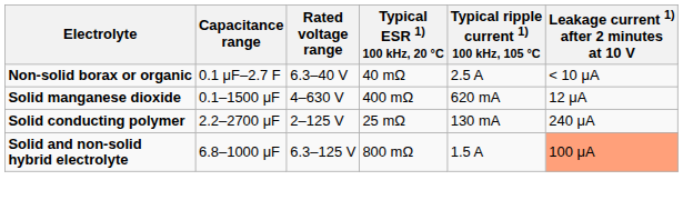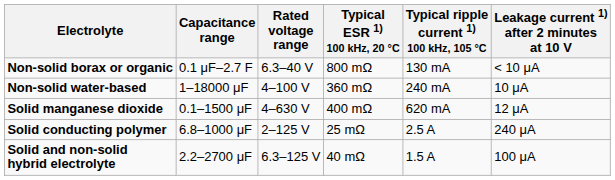Non-solid borax or organic | Typical ESR 1) 100 kHz, 20 °C: 40 mΩ -> 800 mΩ
Non-solid borax or organic | Typical ripple current 1) 100 kHz, 105 °C: 2.5 A -> 130 mA
+ row: Non-solid water-based | 1–18000 μF | 4–100 V | 360 mΩ | 240 mA | 10 μA
Solid conducting polymer | Capacitance range: 2.2–2700 μF -> 6.8–1000 μF
Solid conducting polymer | Typical ripple current 1) 100 kHz, 105 °C: 130 mA -> 2.5 A
Solid and non-solid hybrid electrolyte | Capacitance range: 6.8–1000 μF -> 2.2–2700 μF
Solid and non-solid hybrid electrolyte | Typical ESR 1) 100 kHz, 20 °C: 800 mΩ -> 40 mΩ
Solid and non-solid hybrid electrolyte | Leakage current 1) after 2 minutes at 10 V: lightsalmon background -> no background
